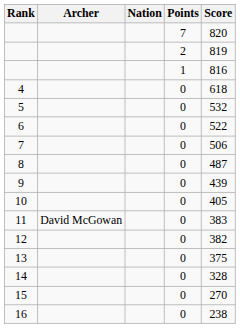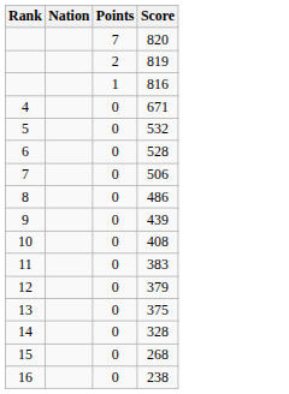- column: Archer | David McGowan
4 | Score: 618 -> 671
6 | Score: 522 -> 528
8 | Score: 487 -> 486
10 | Score: 405 -> 408
12 | Score: 382 -> 379
15 | Score: 270 -> 268
